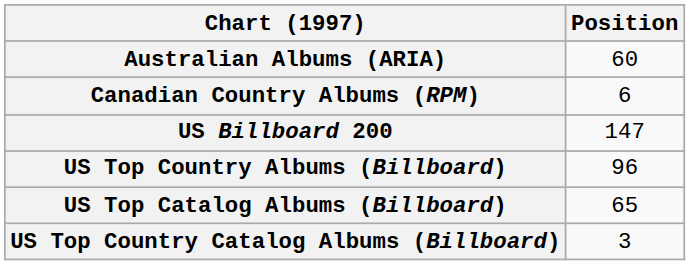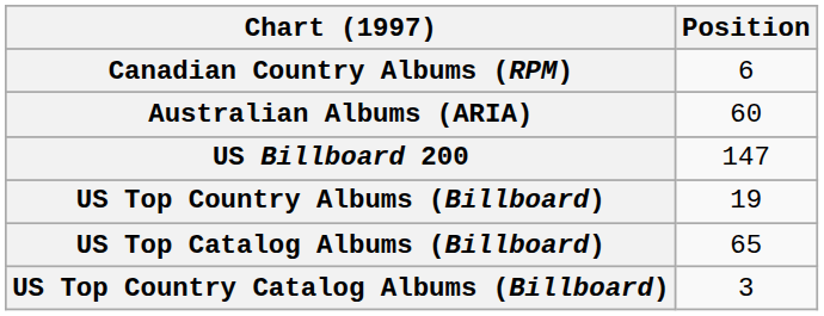rows swapped: Australian Albums (ARIA) <-> Canadian Country Albums (RPM)
US Top Country Albums (Billboard) | Position: 96 -> 19
